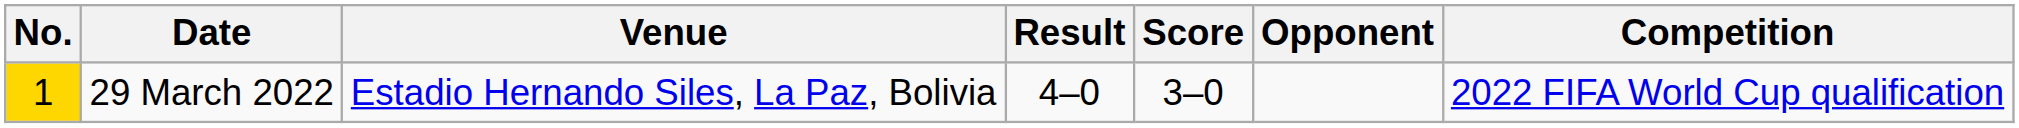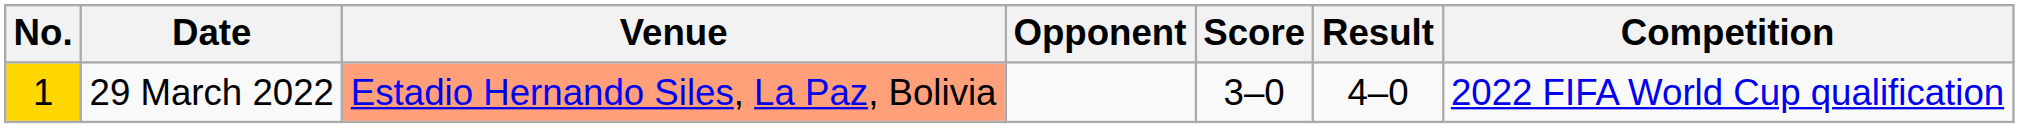columns swapped: Opponent <-> Result
29 March 2022 | Venue: no background -> lightsalmon background
